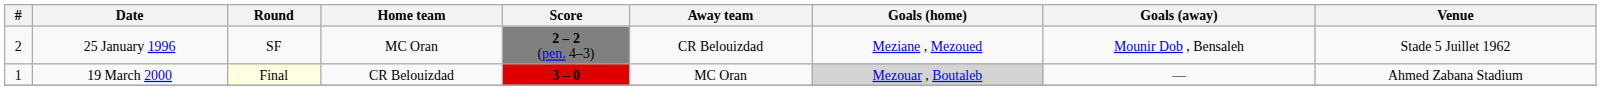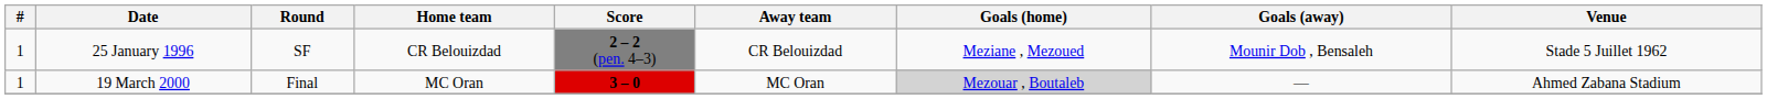25 January 1996 | #: 2 -> 1
25 January 1996 | Home team: MC Oran -> CR Belouizdad
19 March 2000 | Round: lightyellow background -> no background
19 March 2000 | Home team: CR Belouizdad -> MC Oran
